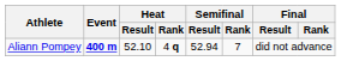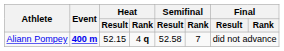Aliann Pompey | Heat / Result: 52.10 -> 52.15
Aliann Pompey | Semifinal / Result: 52.94 -> 52.58
